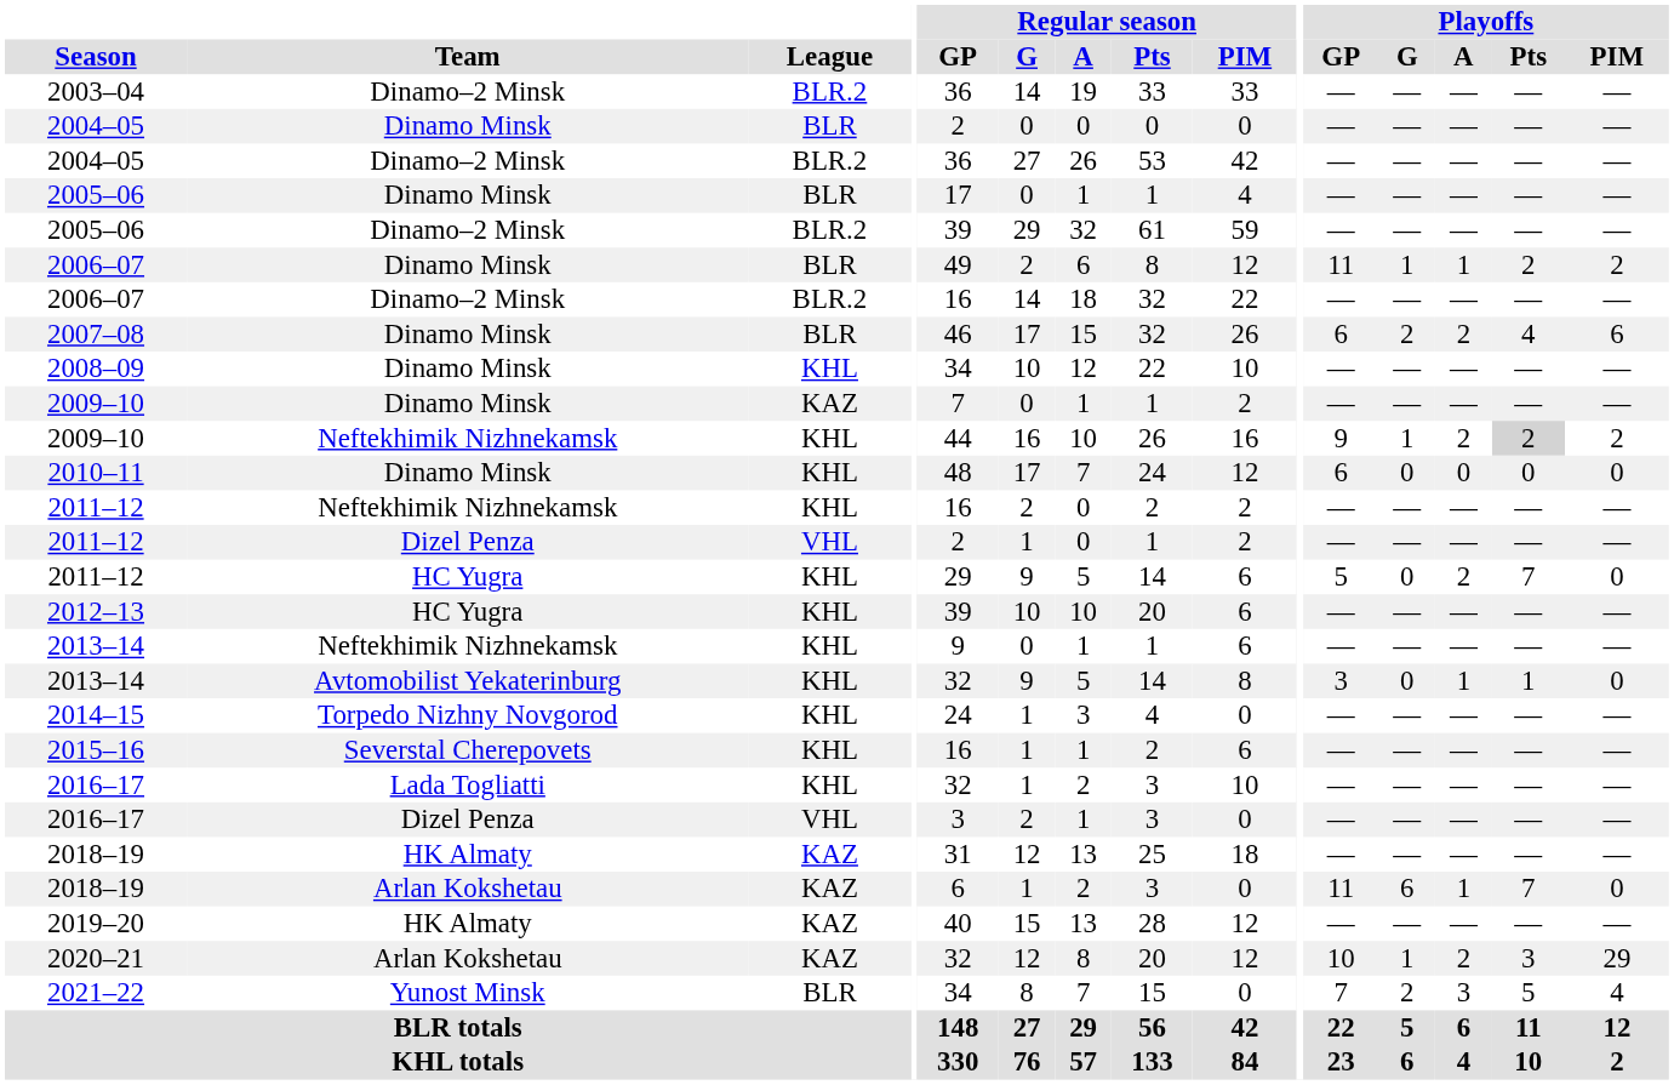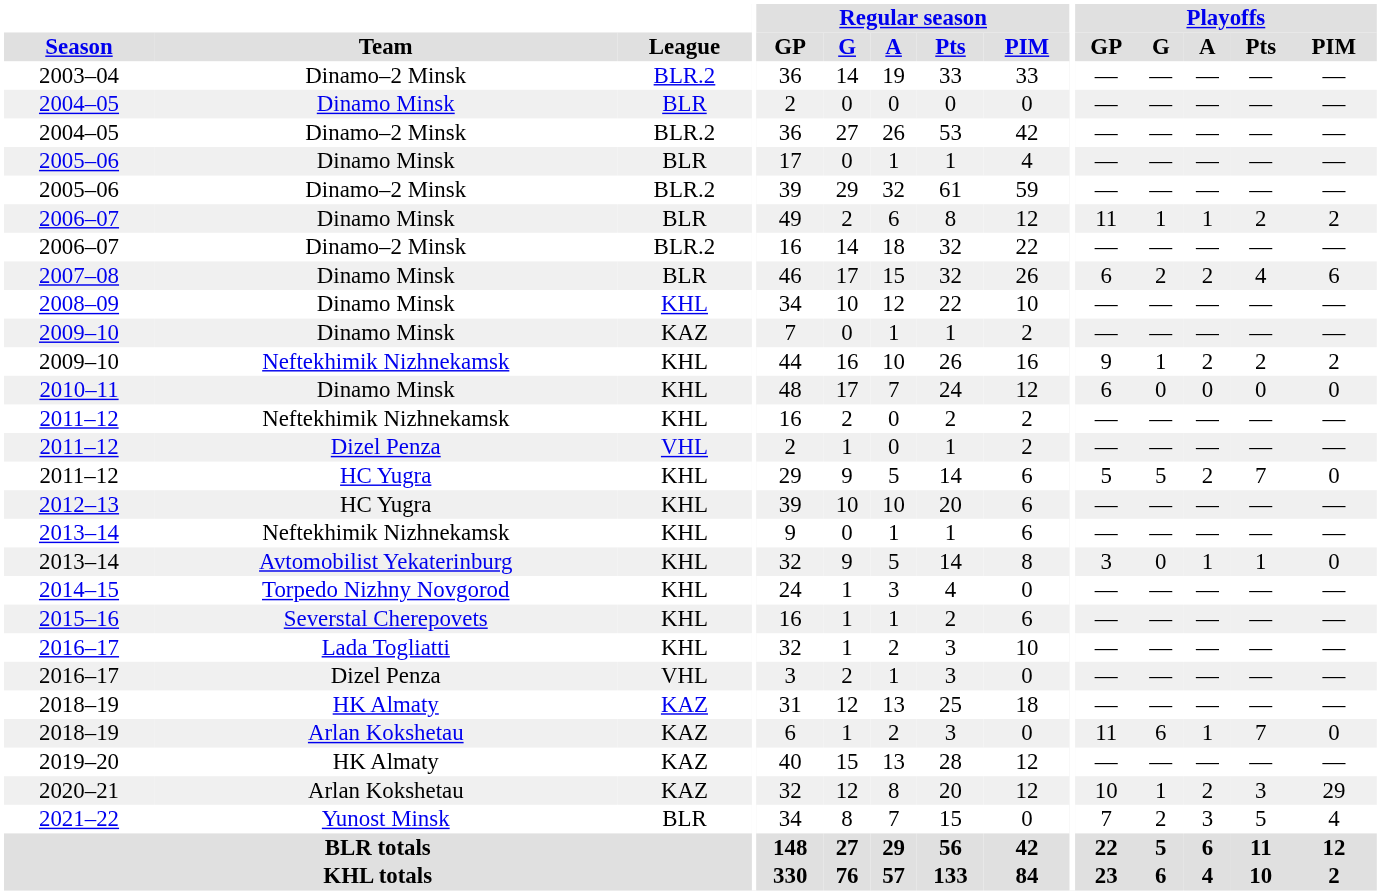2009–10 / Neftekhimik Nizhnekamsk | Playoffs / Pts: lightgrey background -> no background
2011–12 / HC Yugra | Playoffs / G: 0 -> 5
